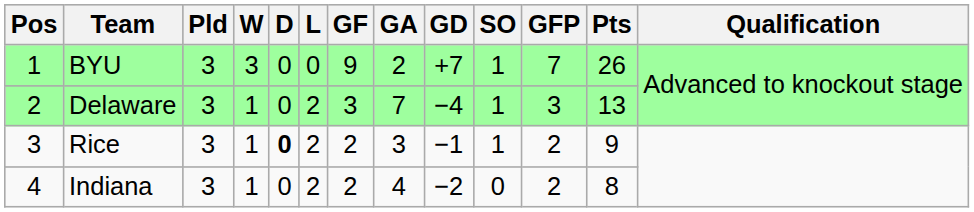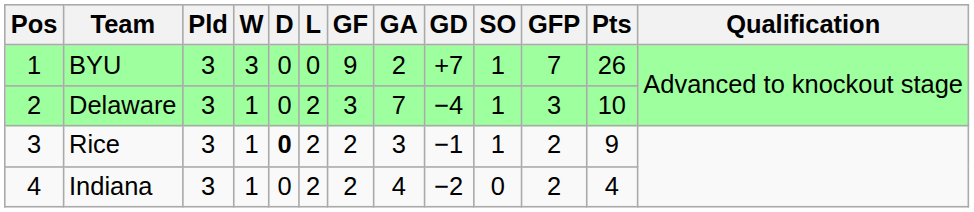Delaware | Pts: 13 -> 10
Indiana | Pts: 8 -> 4
